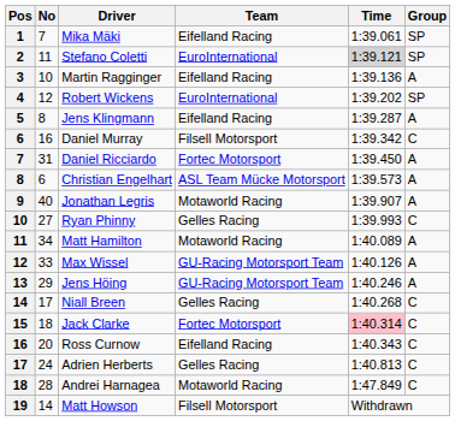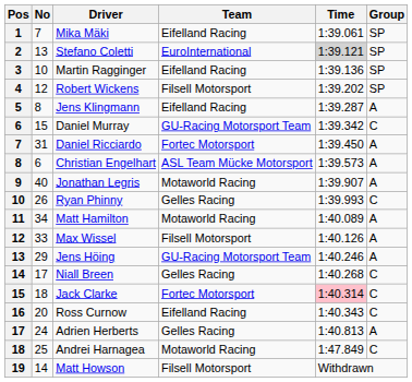Stefano Coletti | No: 11 -> 13
Martin Ragginger | Group: A -> SP
Robert Wickens | Team: EuroInternational -> Filsell Motorsport
Daniel Murray | No: 16 -> 15
Daniel Murray | Team: Filsell Motorsport -> GU-Racing Motorsport Team
Ryan Phinny | No: 27 -> 26
Max Wissel | Team: GU-Racing Motorsport Team -> Filsell Motorsport
Adrien Herberts | Group: C -> A
Andrei Harnagea | No: 28 -> 25
